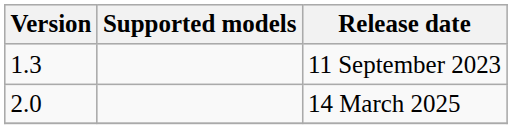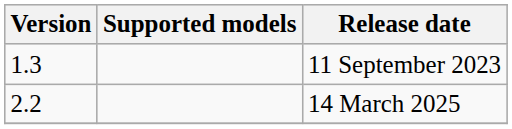14 March 2025 | Version: 2.0 -> 2.2
